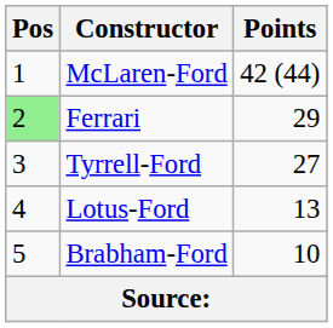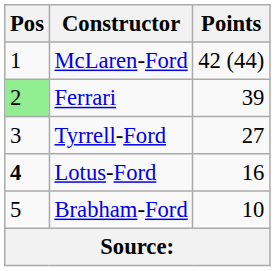Ferrari | Points: 29 -> 39
Lotus-Ford | Pos: normal -> bold
Lotus-Ford | Points: 13 -> 16
